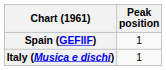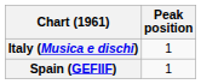rows swapped: Italy (Musica e dischi) <-> Spain (GEFIIF)
